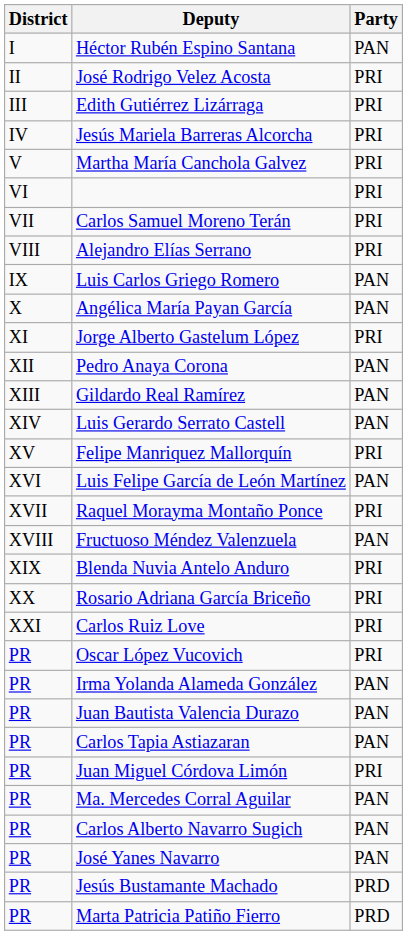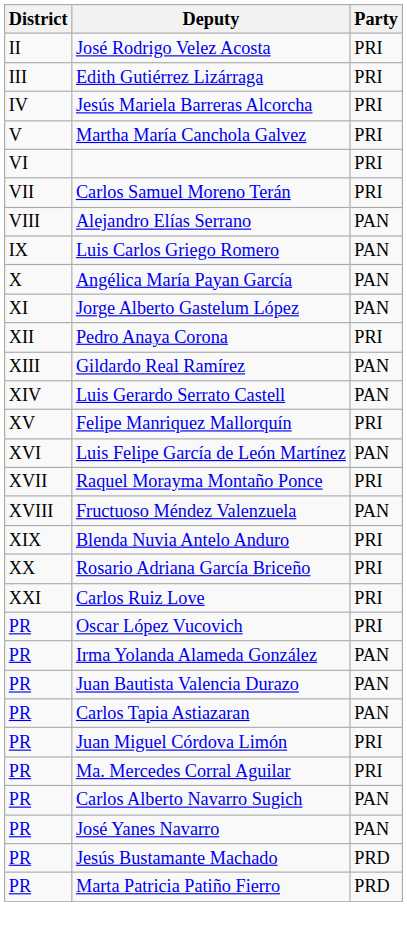- row: I | Héctor Rubén Espino Santana | PAN
Alejandro Elías Serrano | Party: PRI -> PAN
Jorge Alberto Gastelum López | Party: PRI -> PAN
Pedro Anaya Corona | Party: PAN -> PRI
Ma. Mercedes Corral Aguilar | Party: PAN -> PRI
